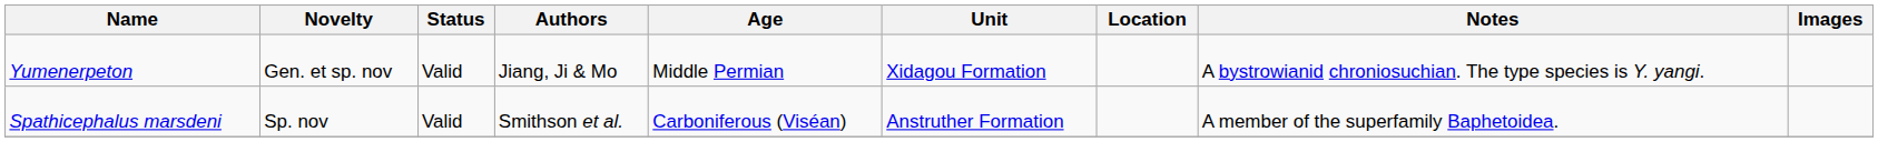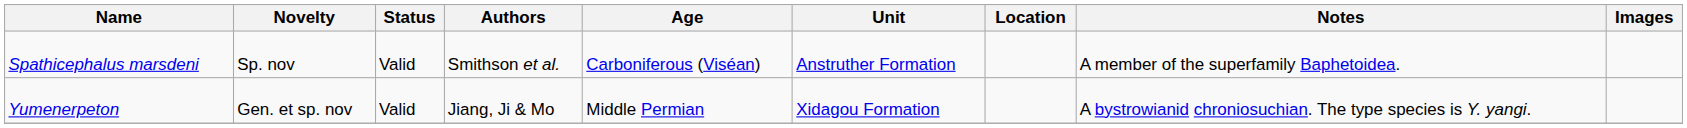rows swapped: Spathicephalus marsdeni <-> Yumenerpeton
